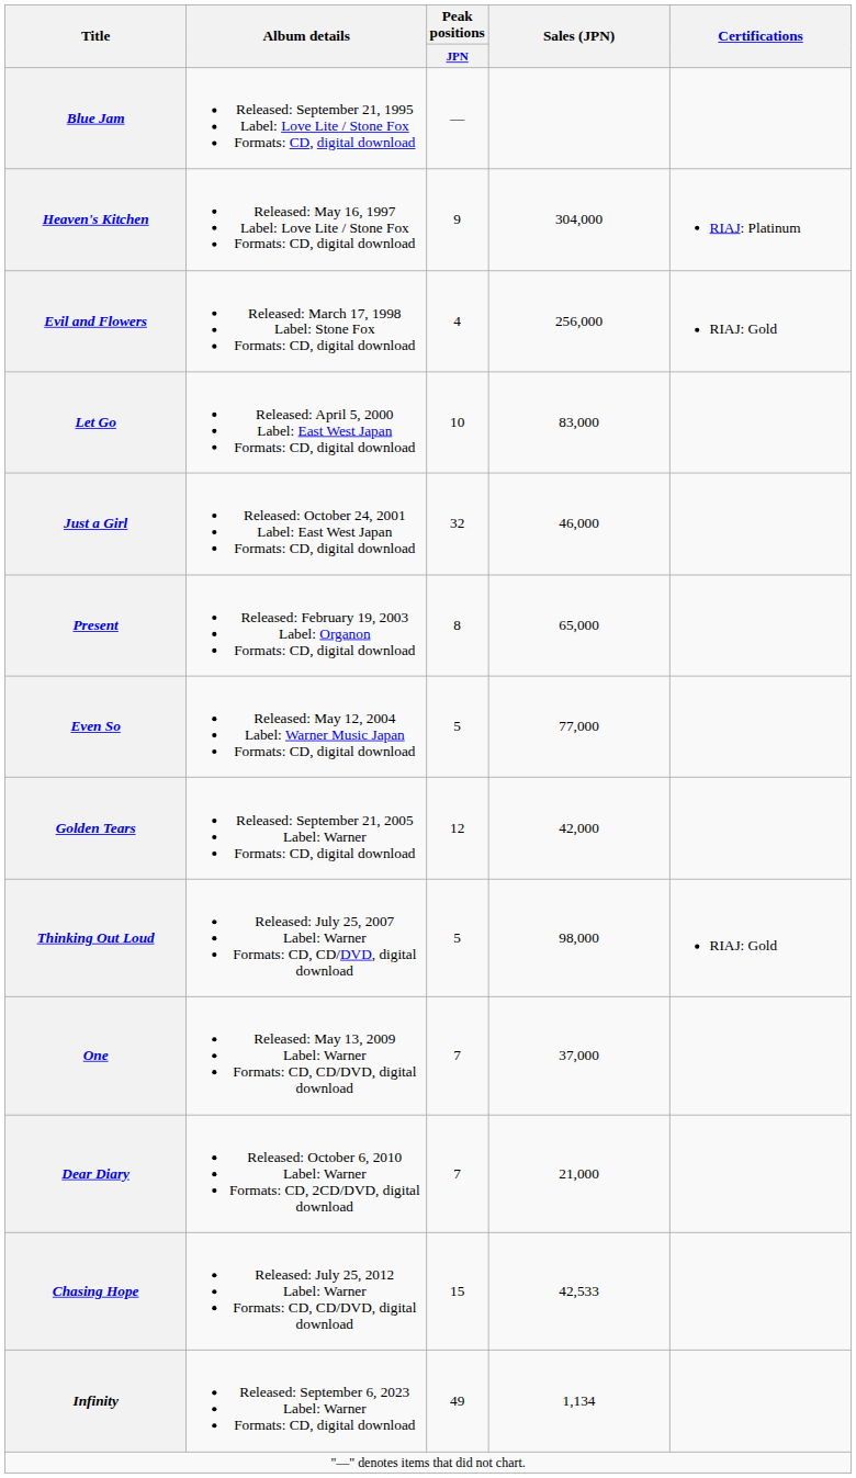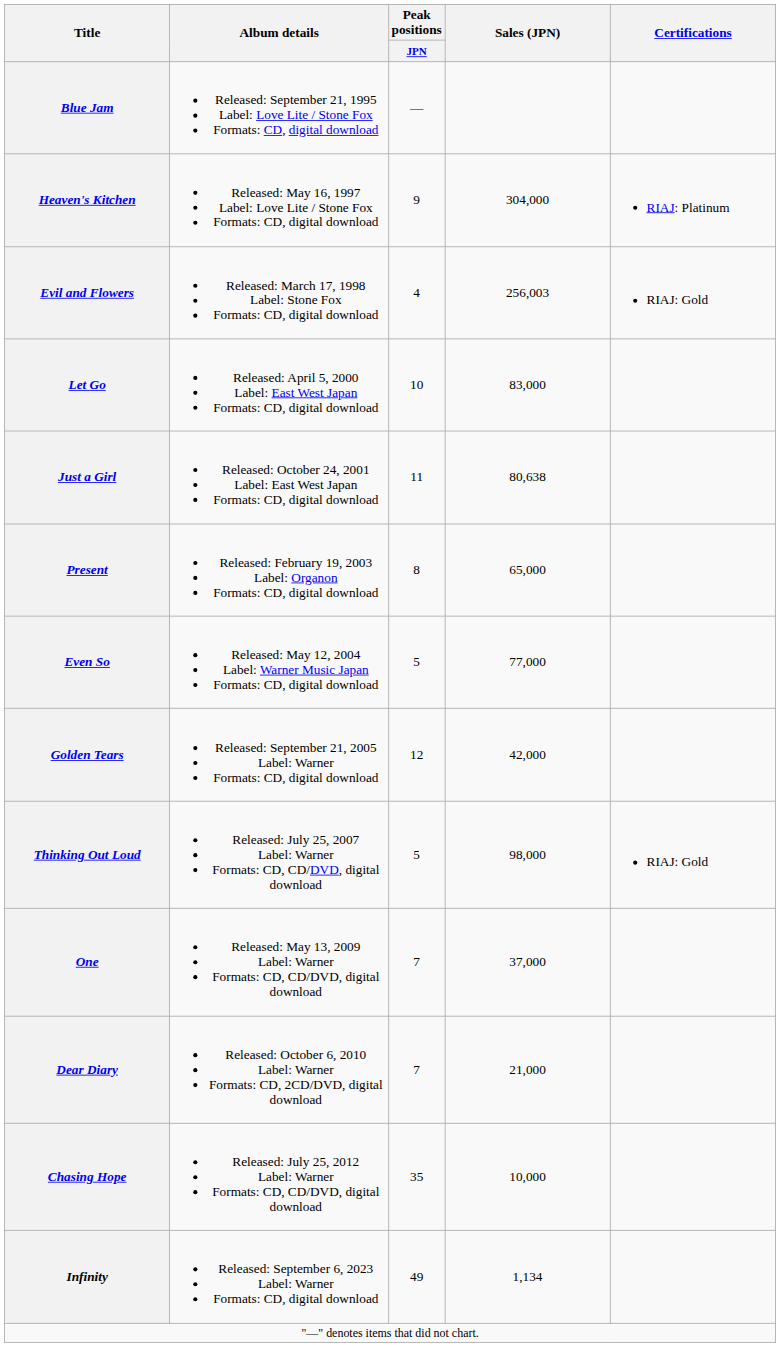Evil and Flowers | Sales (JPN): 256,000 -> 256,003
Just a Girl | Peak positions / JPN: 32 -> 11
Just a Girl | Sales (JPN): 46,000 -> 80,638
Chasing Hope | Peak positions / JPN: 15 -> 35
Chasing Hope | Sales (JPN): 42,533 -> 10,000
